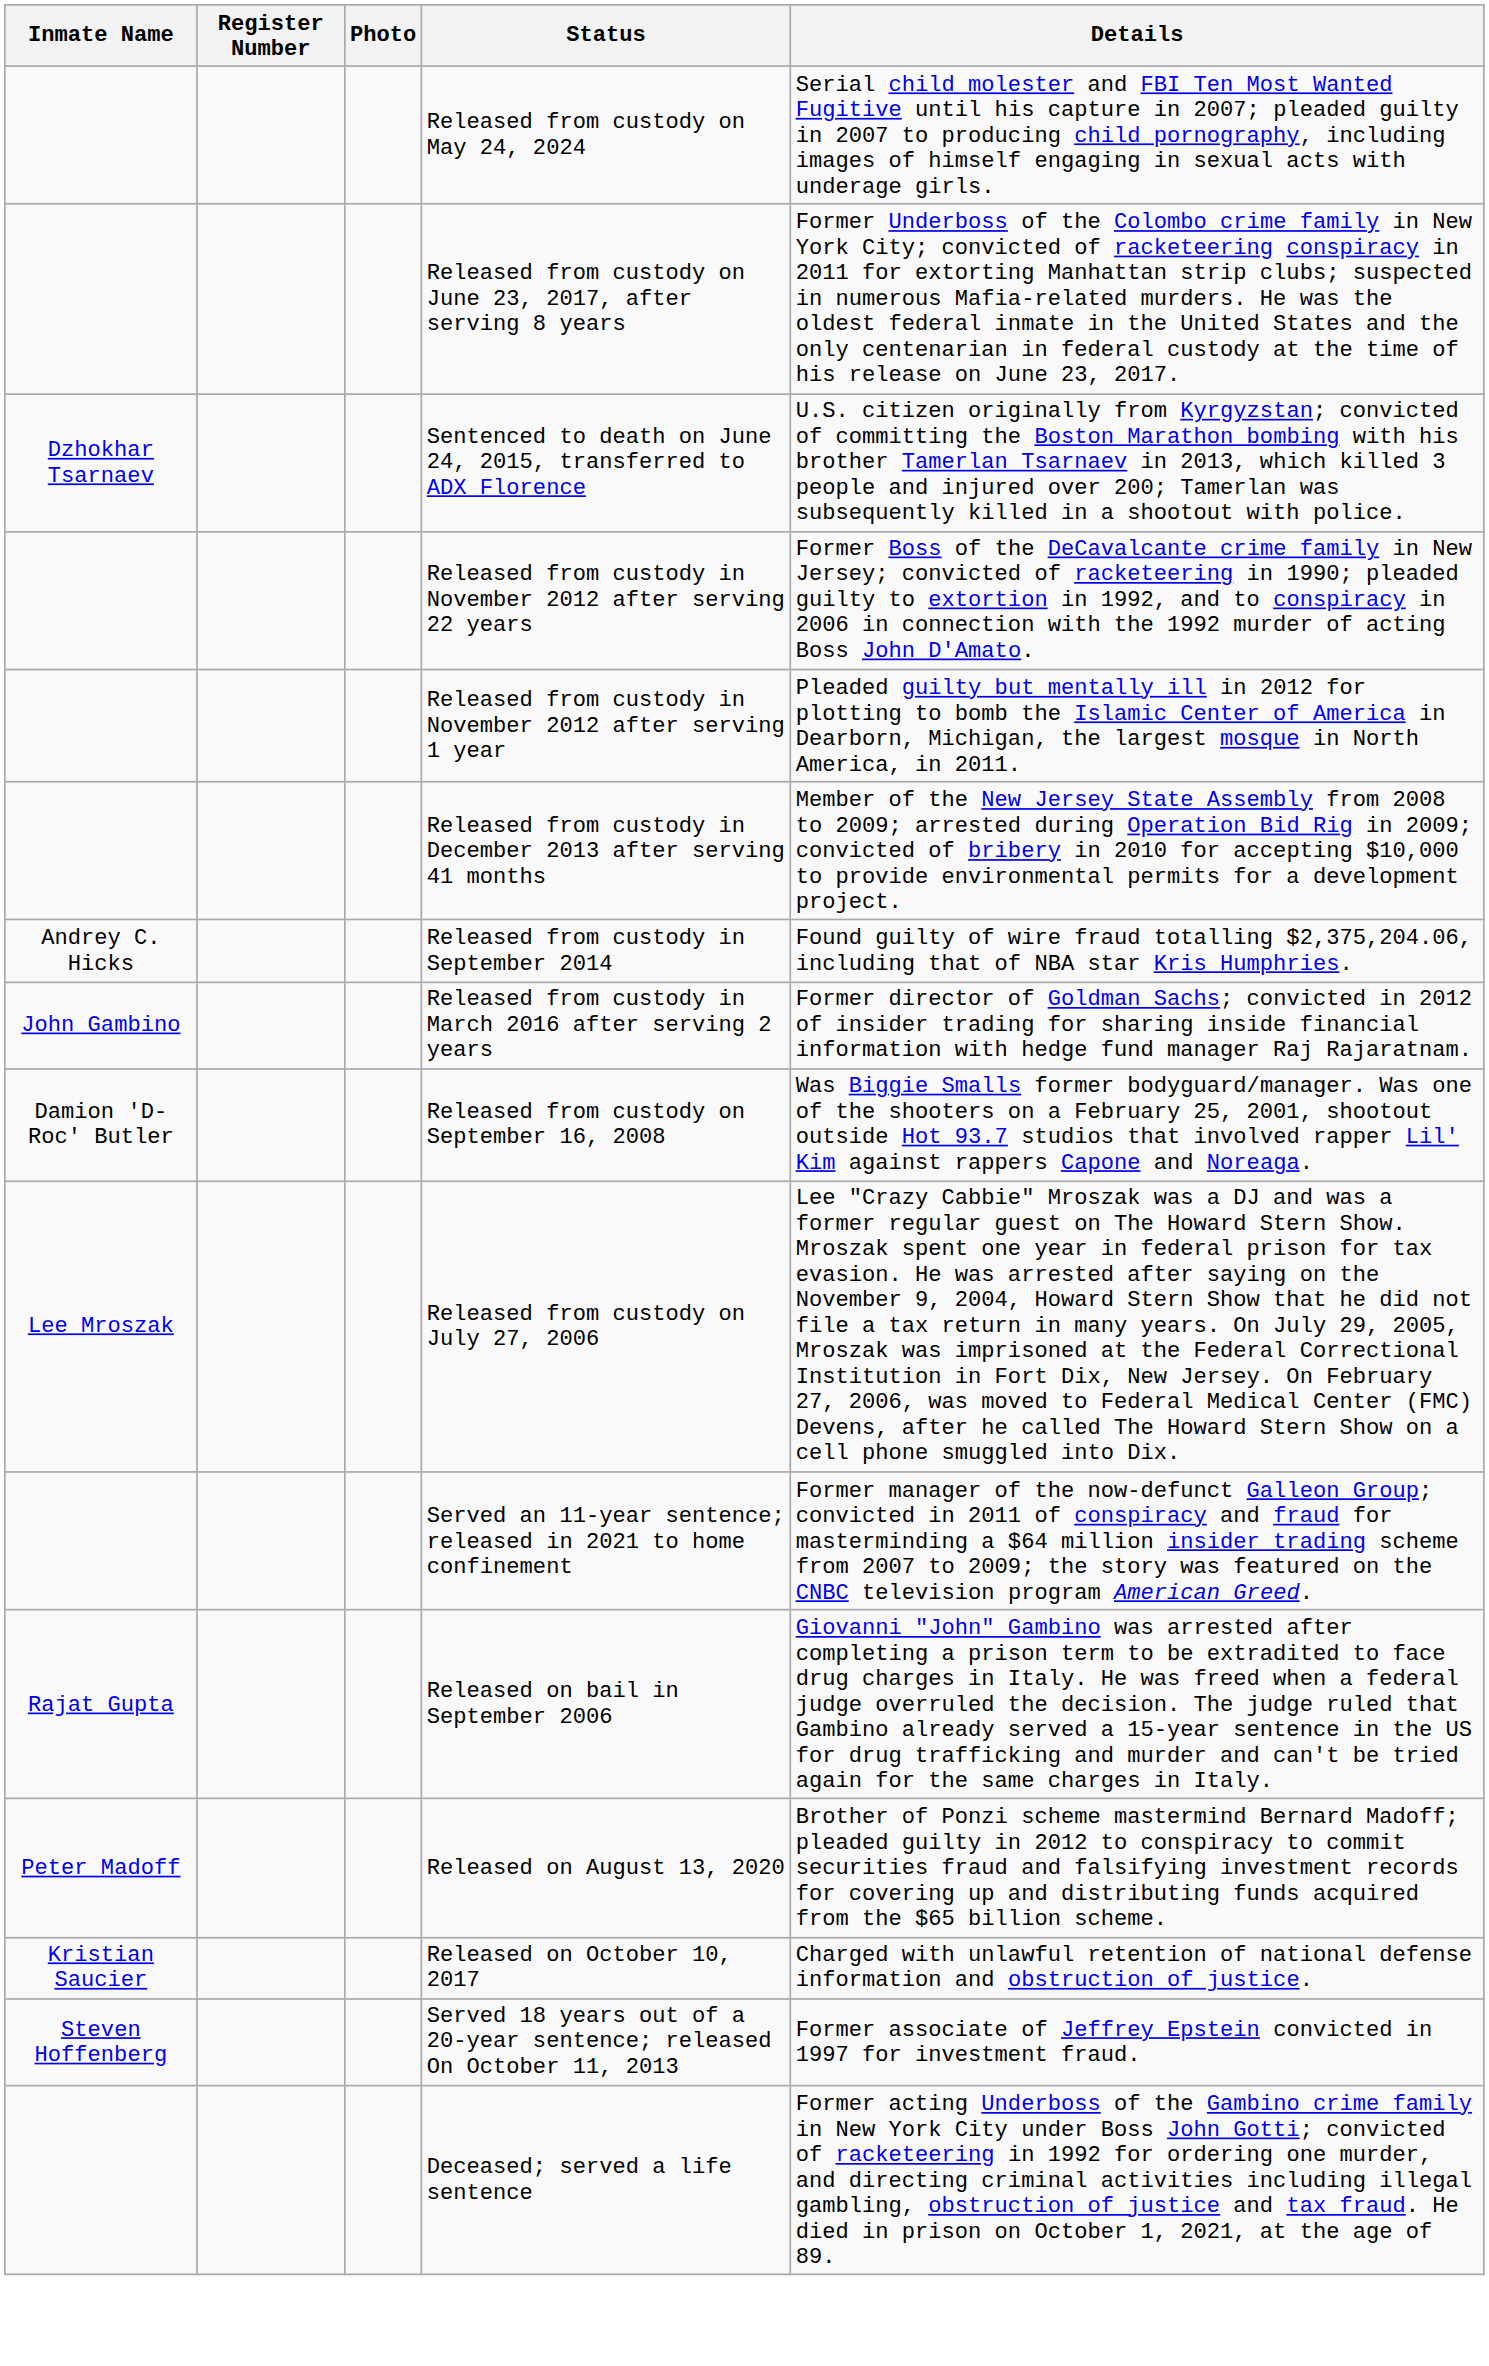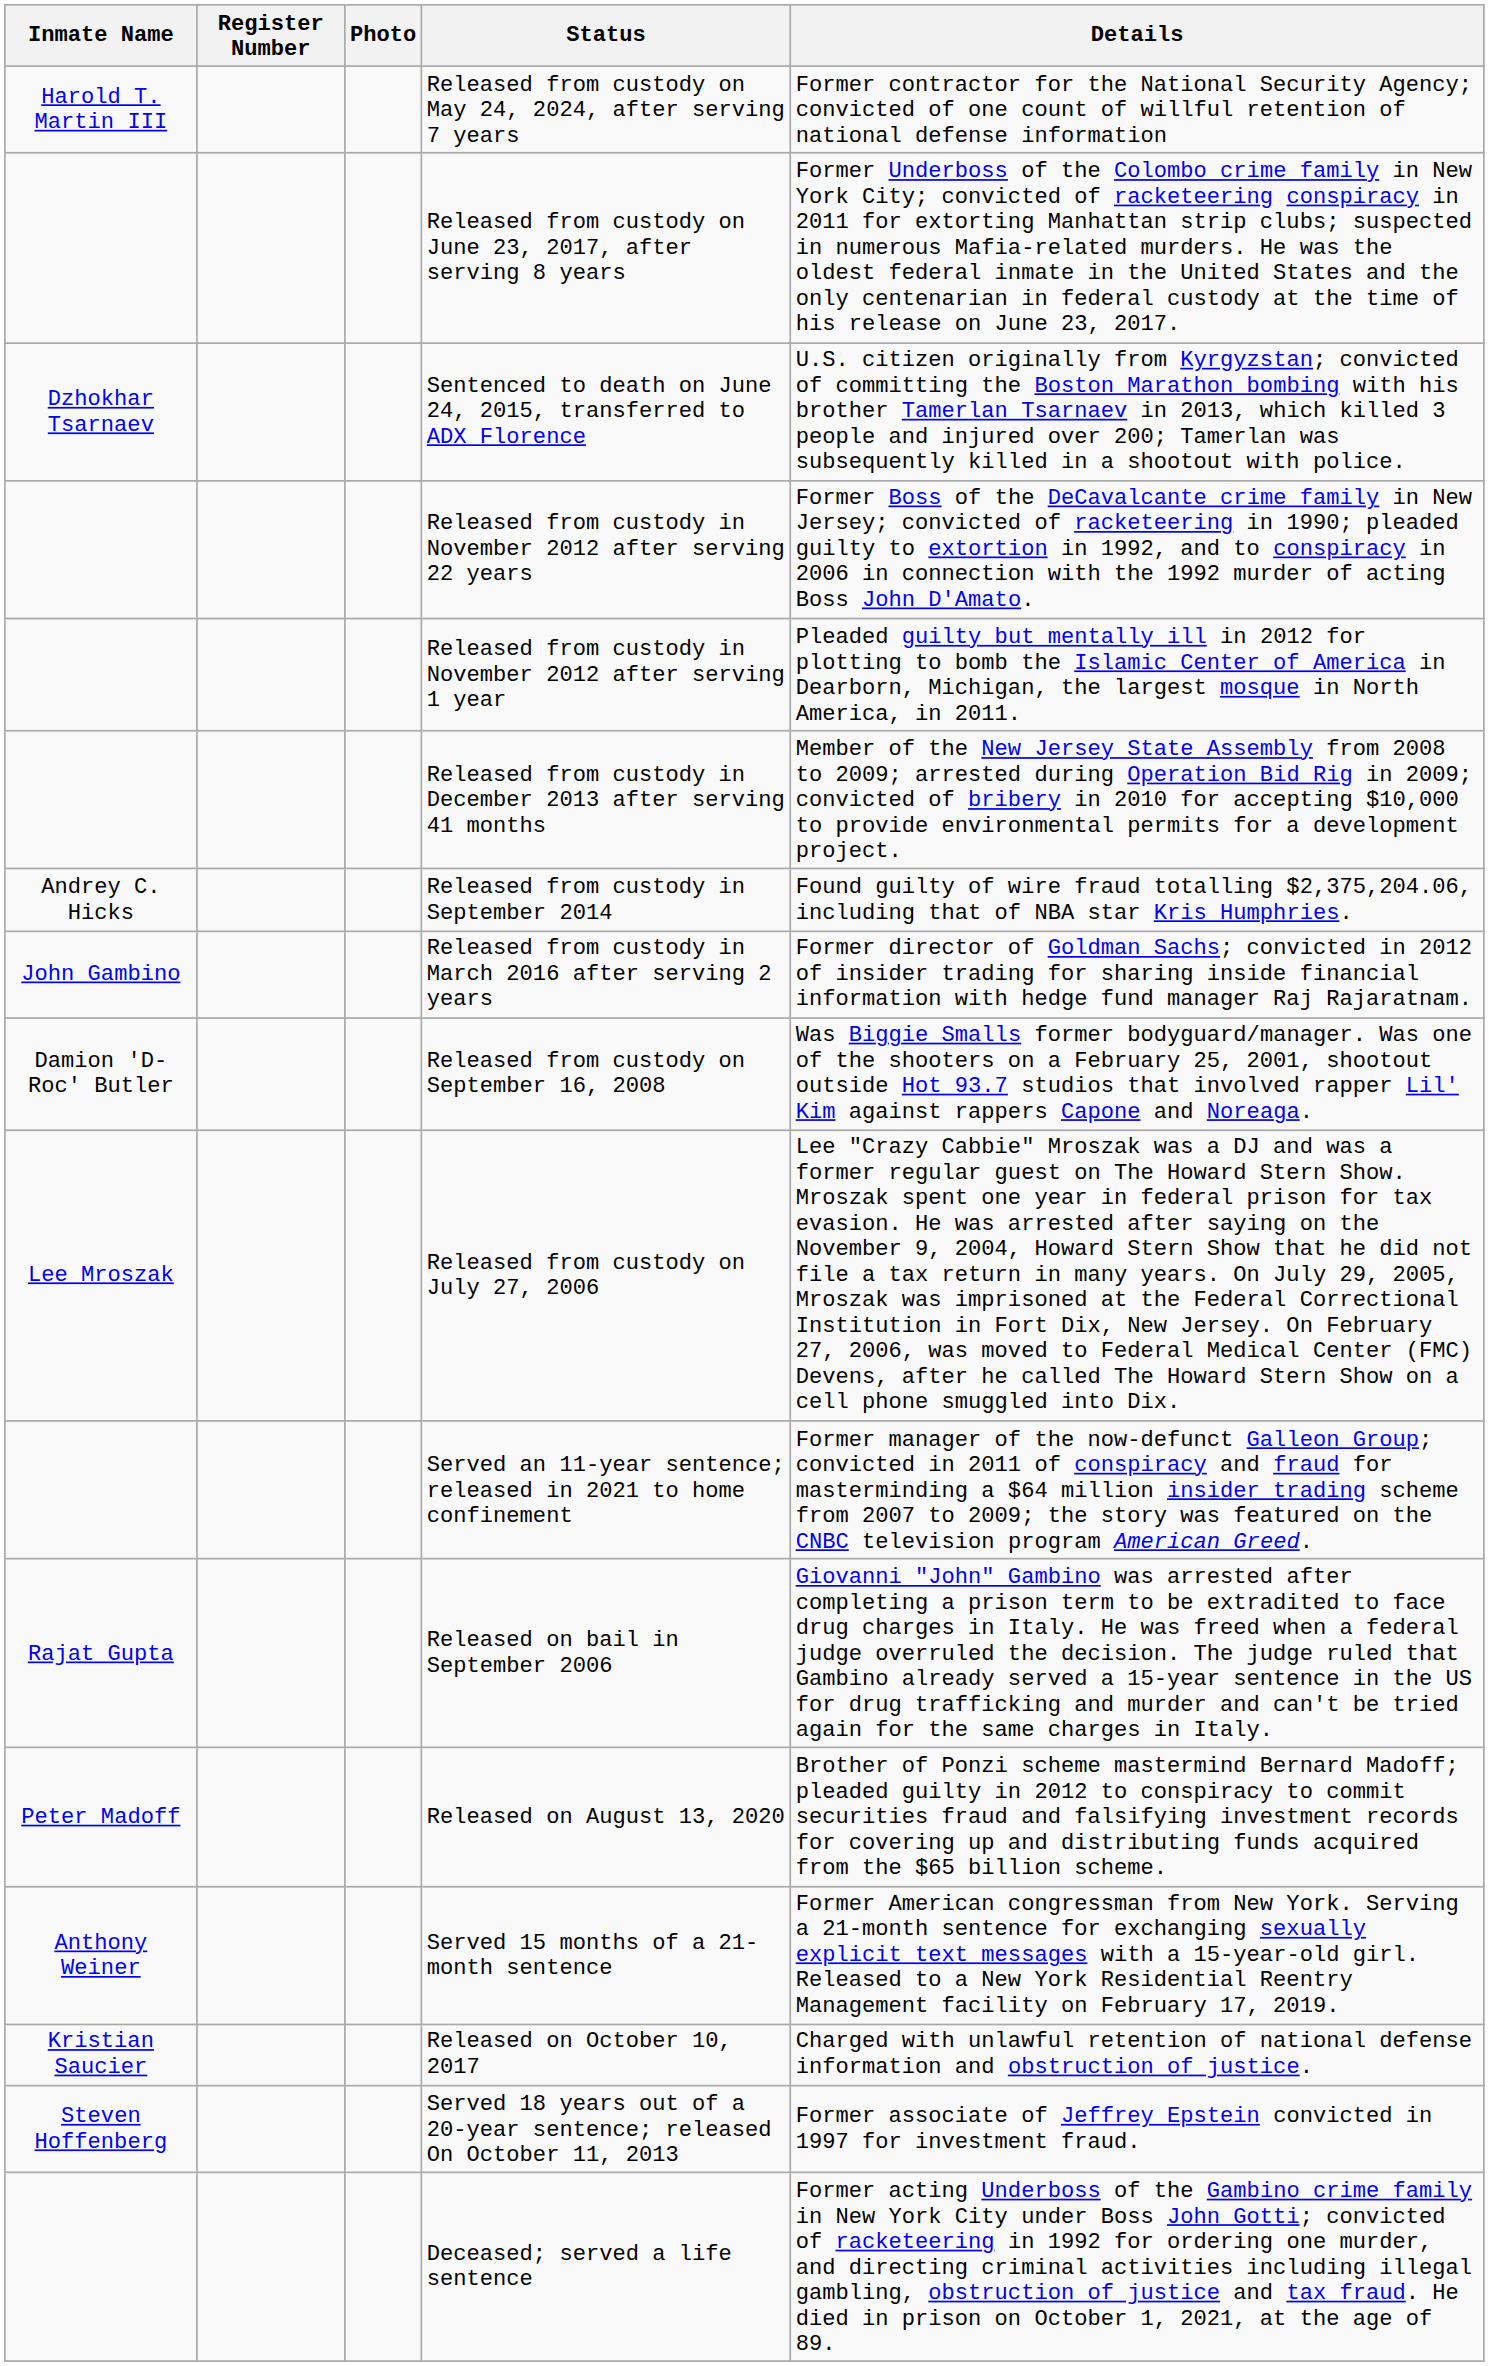+ row: Harold T. Martin III | Released from custody on May 24, 2024, after serving 7 years | Former contractor for the National Security Agency; convicted of one count of willful retention of national defense information
- row: Released from custody on May 24, 2024 | Serial child molester and FBI Ten Most Wanted Fugitive until his capture in 2007; pleaded guilty in 2007 to producing child pornography, including images of himself engaging in sexual acts with underage girls.
+ row: Anthony Weiner | Served 15 months of a 21-month sentence | Former American congressman from New York. Serving a 21-month sentence for exchanging sexually explicit text messages with a 15-year-old girl. Released to a New York Residential Reentry Management facility on February 17, 2019.
